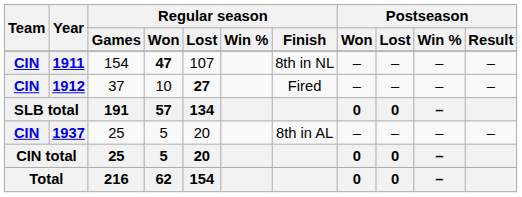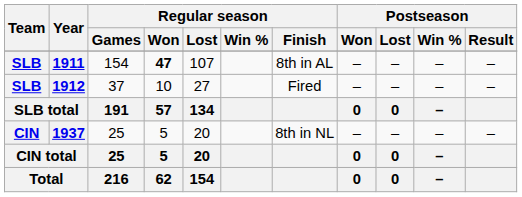1911 | Team: CIN -> SLB
1911 | Regular season / Finish: 8th in NL -> 8th in AL
1912 | Team: CIN -> SLB
1912 | Regular season / Lost: bold -> normal
1937 | Regular season / Finish: 8th in AL -> 8th in NL
